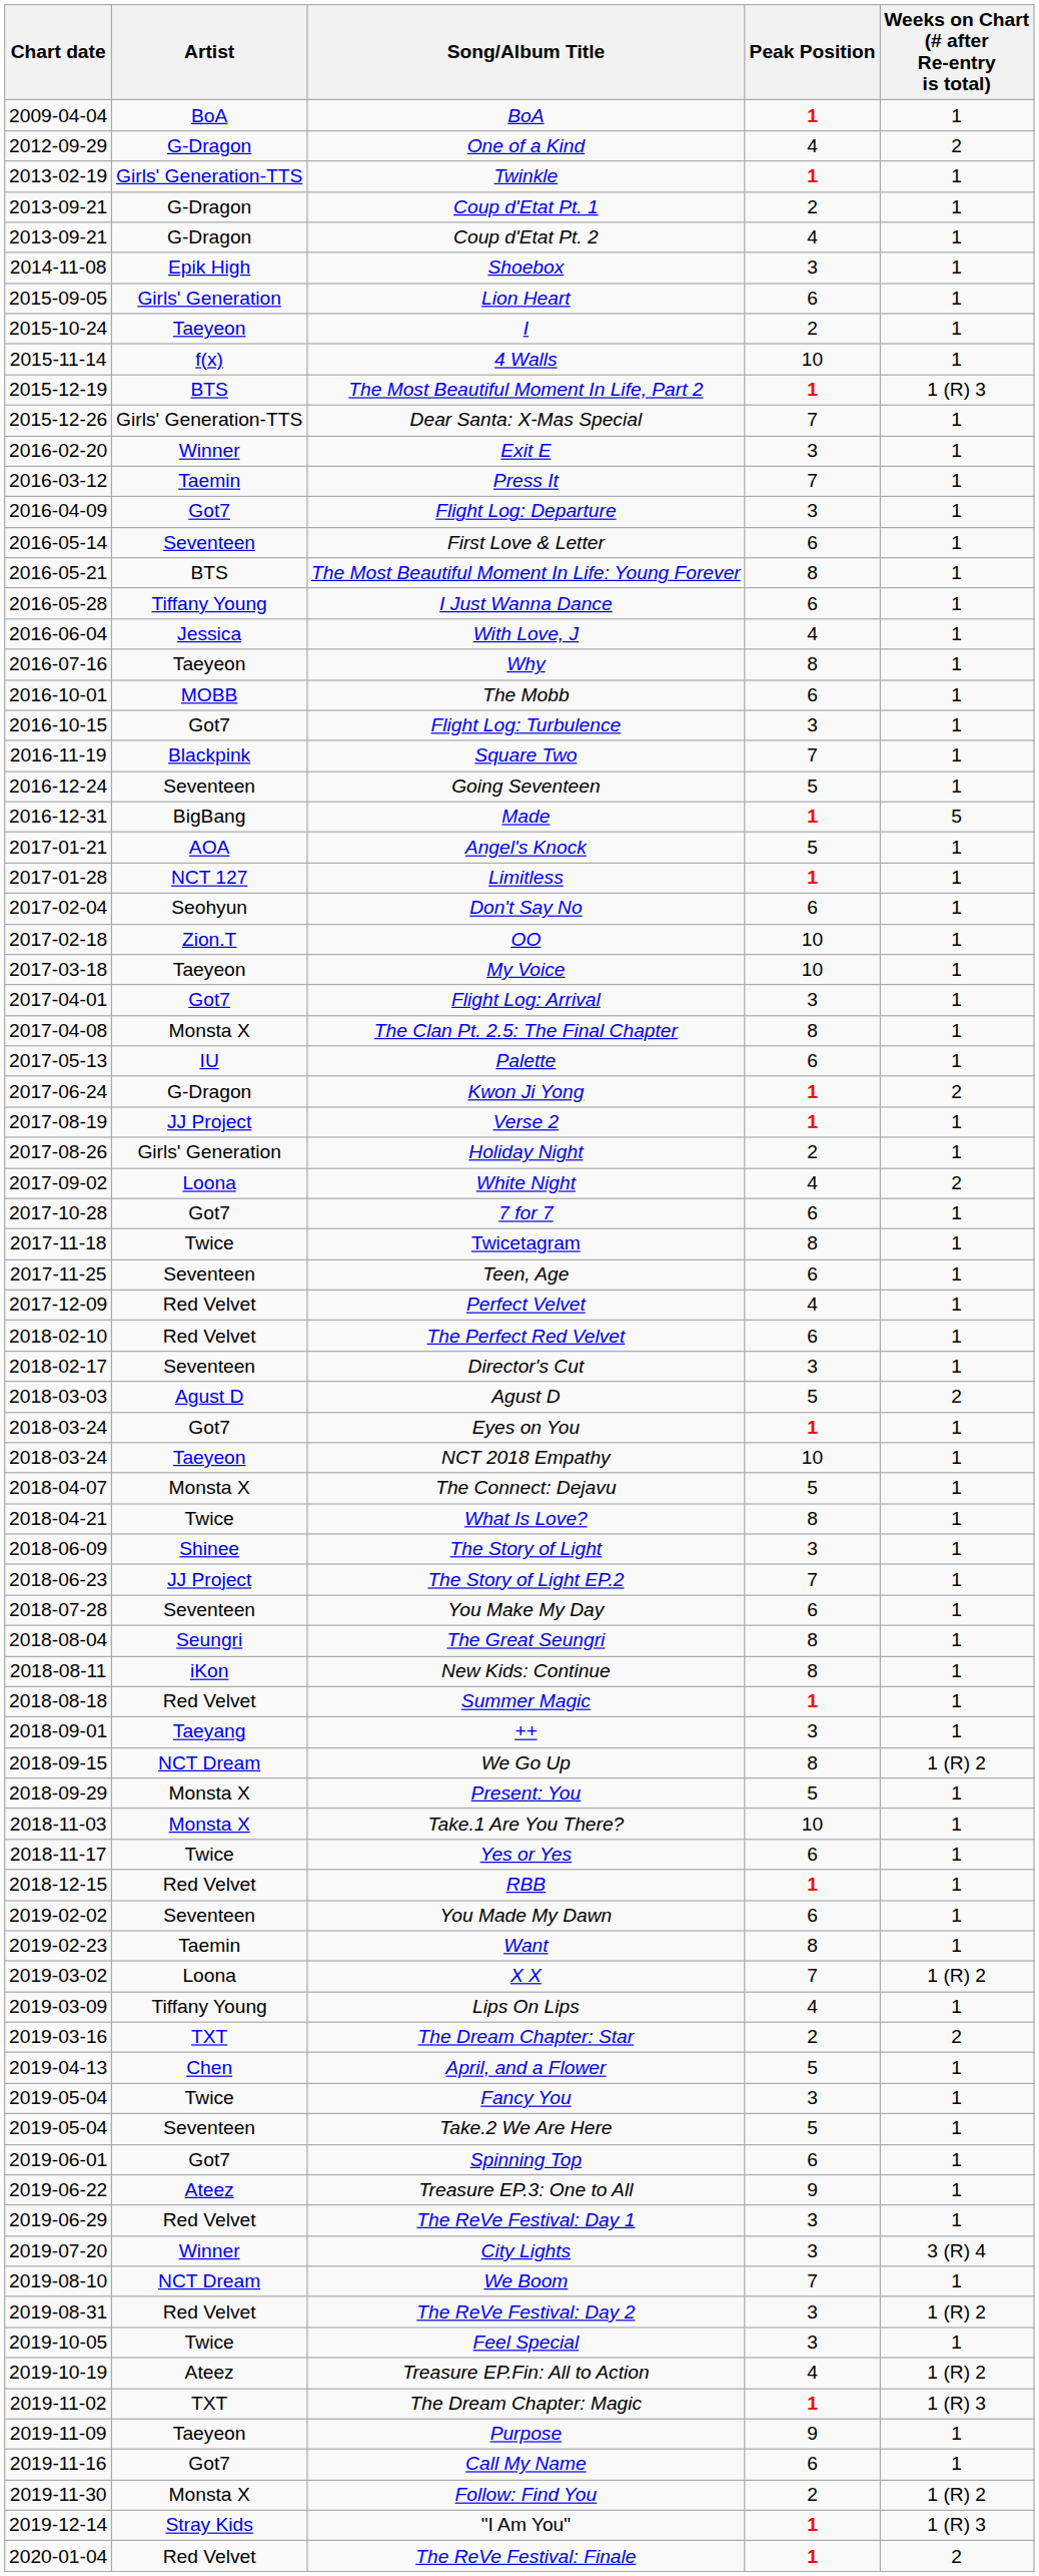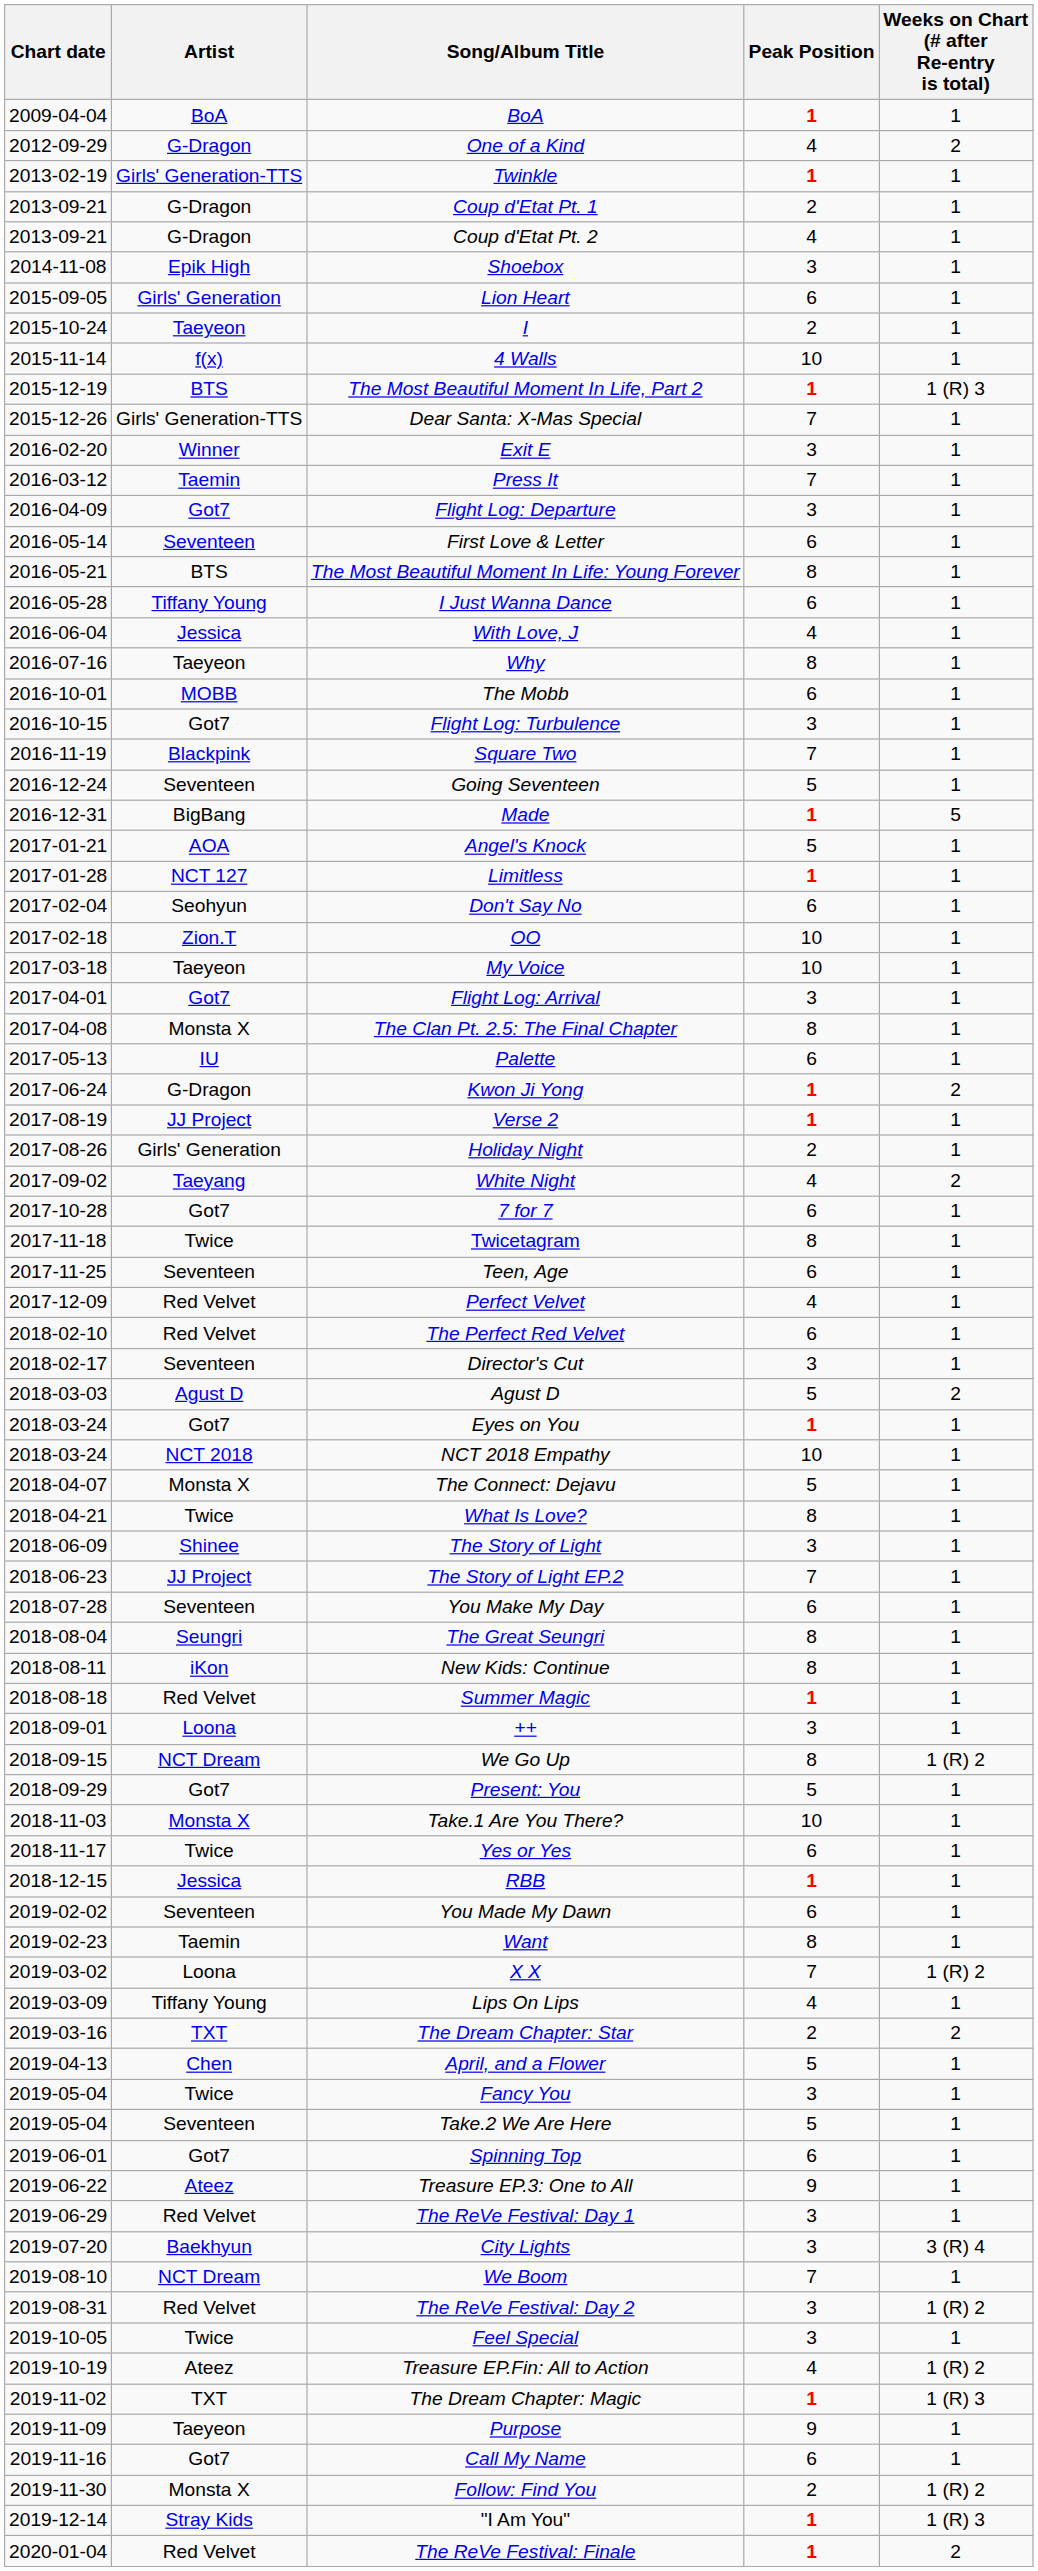White Night | Artist: Loona -> Taeyang
NCT 2018 Empathy | Artist: Taeyeon -> NCT 2018
++ | Artist: Taeyang -> Loona
Present: You | Artist: Monsta X -> Got7
RBB | Artist: Red Velvet -> Jessica
City Lights | Artist: Winner -> Baekhyun
